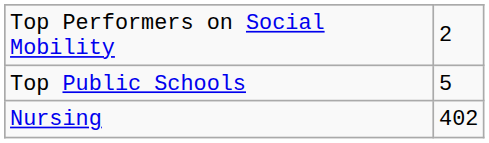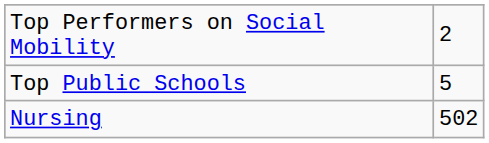Nursing | column 2: 402 -> 502
